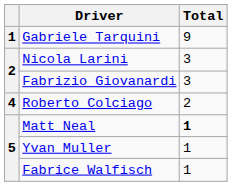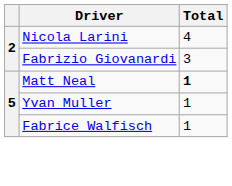- row: 1 | Gabriele Tarquini | 9
Nicola Larini | Total: 3 -> 4
- row: 4 | Roberto Colciago | 2
